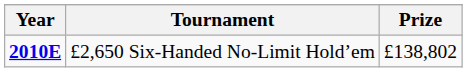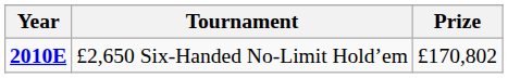£2,650 Six-Handed No-Limit Hold’em | Prize: £138,802 -> £170,802
